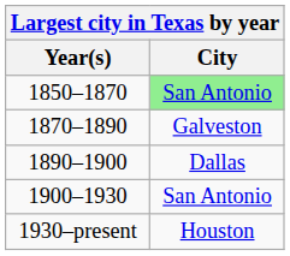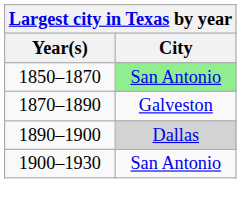1890–1900 | City: no background -> lightgrey background
- row: 1930–present | Houston
